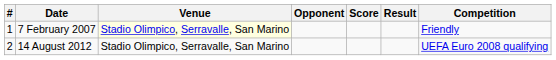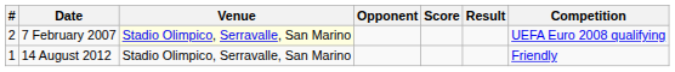7 February 2007 | #: 1 -> 2
7 February 2007 | Competition: Friendly -> UEFA Euro 2008 qualifying
14 August 2012 | #: 2 -> 1
14 August 2012 | Competition: UEFA Euro 2008 qualifying -> Friendly
